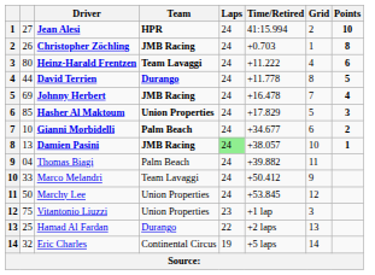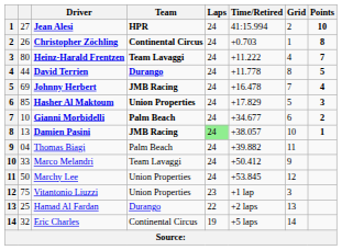Christopher Zöchling | Team: JMB Racing -> Continental Circus
Heinz-Harald Frentzen | Points: 6 -> 7
